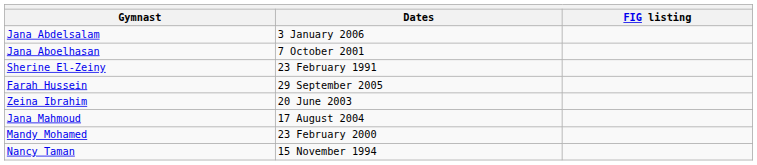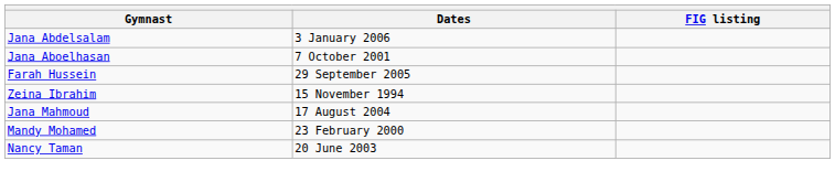- row: Sherine El-Zeiny | 23 February 1991
Zeina Ibrahim | Dates: 20 June 2003 -> 15 November 1994
Nancy Taman | Dates: 15 November 1994 -> 20 June 2003
